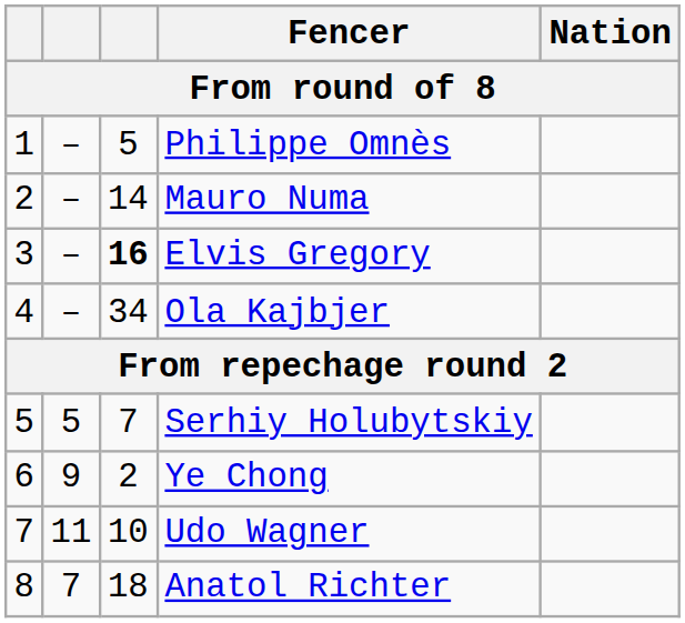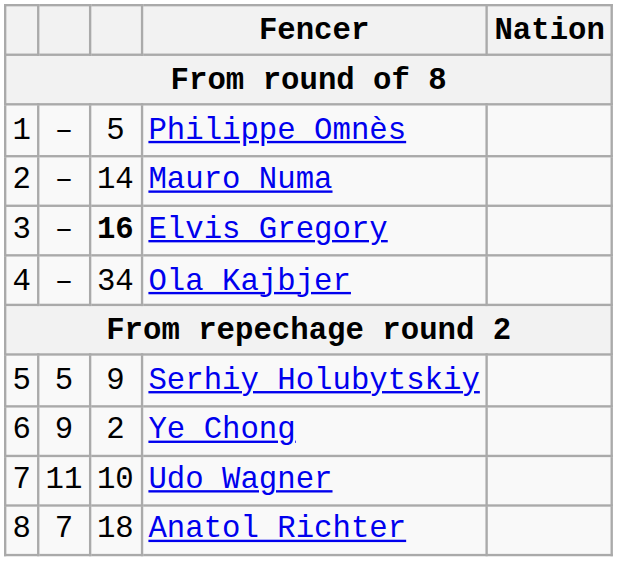Serhiy Holubytskiy | column 3: 7 -> 9
